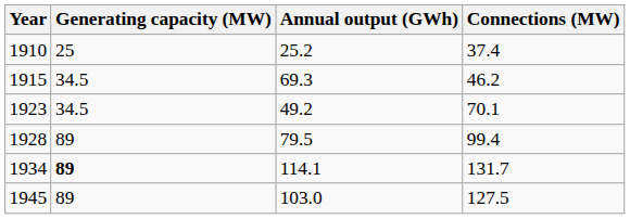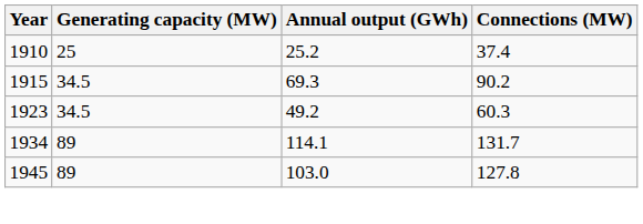1915 | Connections (MW): 46.2 -> 90.2
1923 | Connections (MW): 70.1 -> 60.3
- row: 1928 | 89 | 79.5 | 99.4
1934 | Generating capacity (MW): bold -> normal
1945 | Connections (MW): 127.5 -> 127.8
